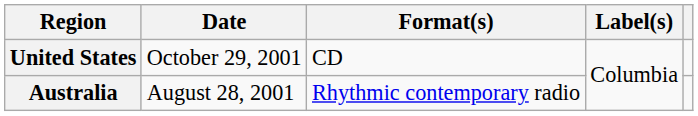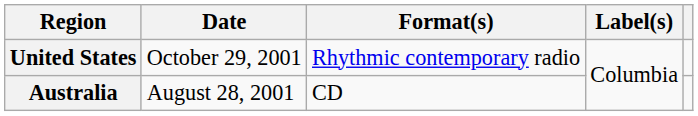United States | Format(s): CD -> Rhythmic contemporary radio
Australia | Format(s): Rhythmic contemporary radio -> CD
